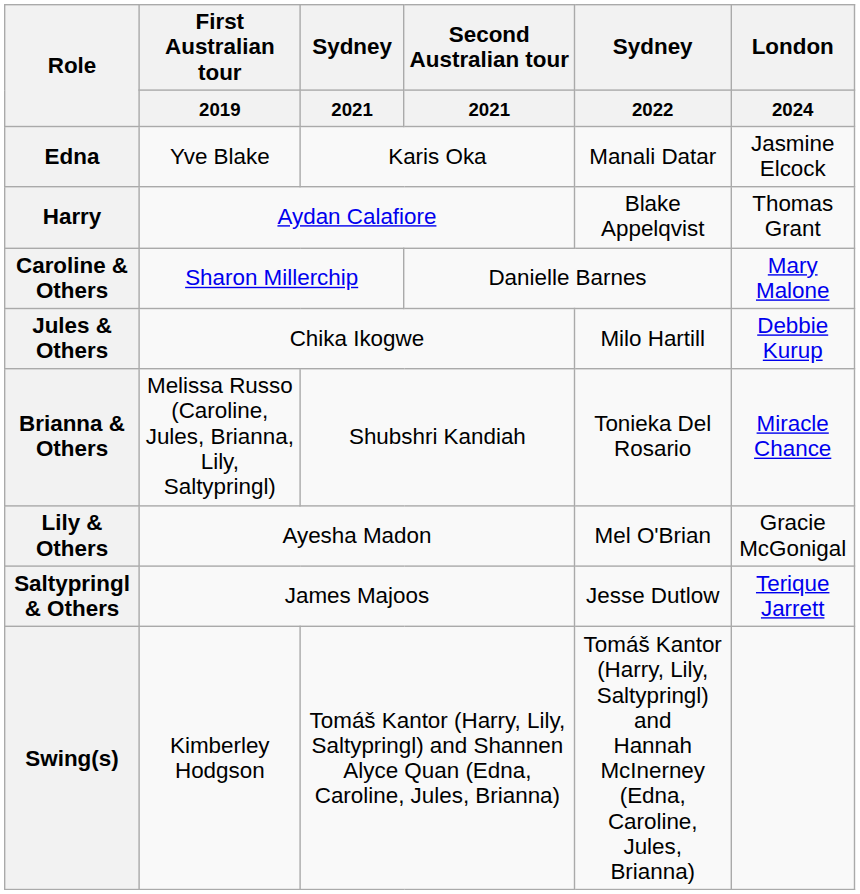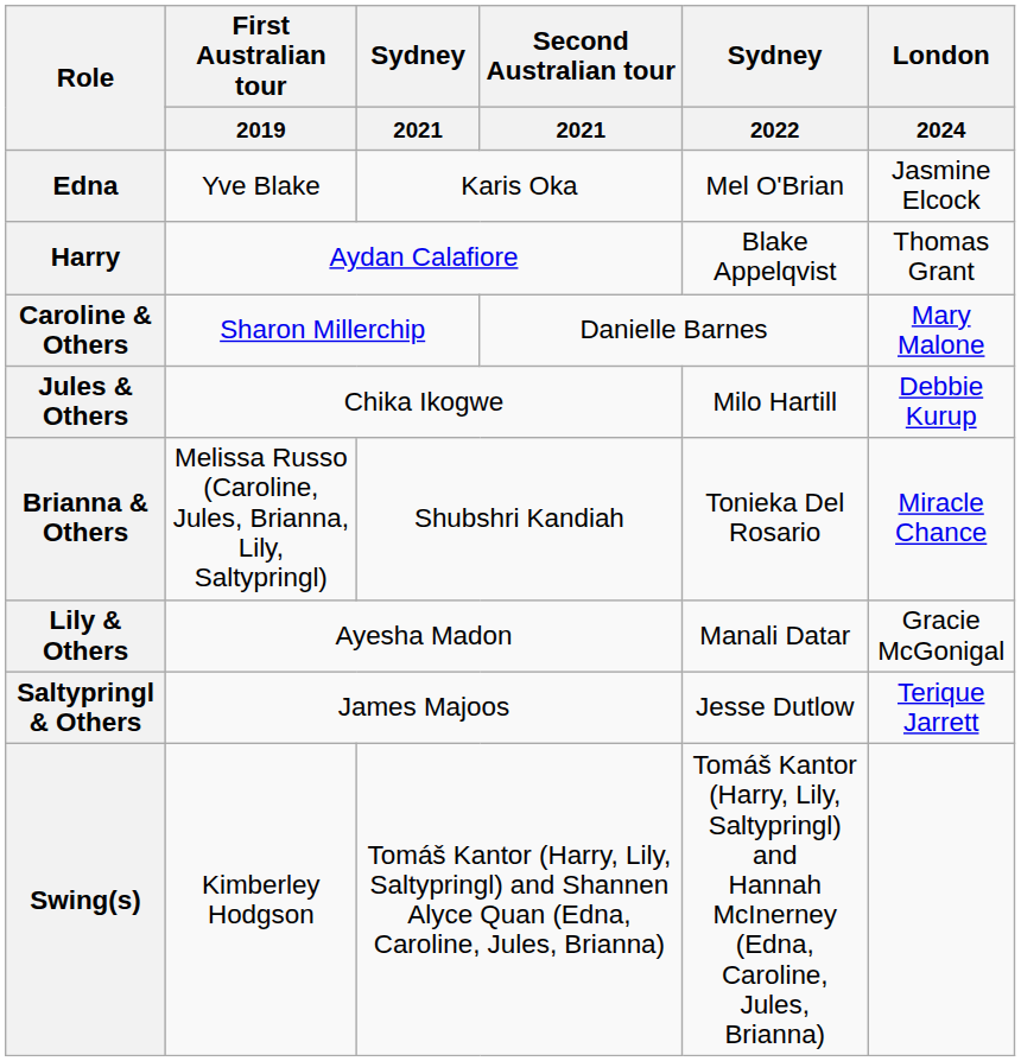Edna | Sydney / 2022: Manali Datar -> Mel O'Brian
Lily & Others | Sydney / 2022: Mel O'Brian -> Manali Datar
